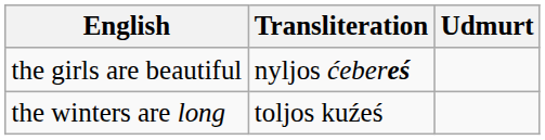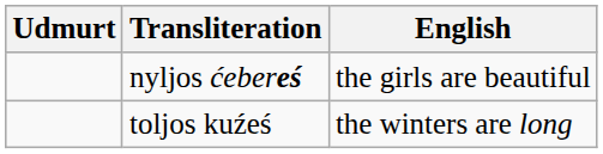columns swapped: Udmurt <-> English
